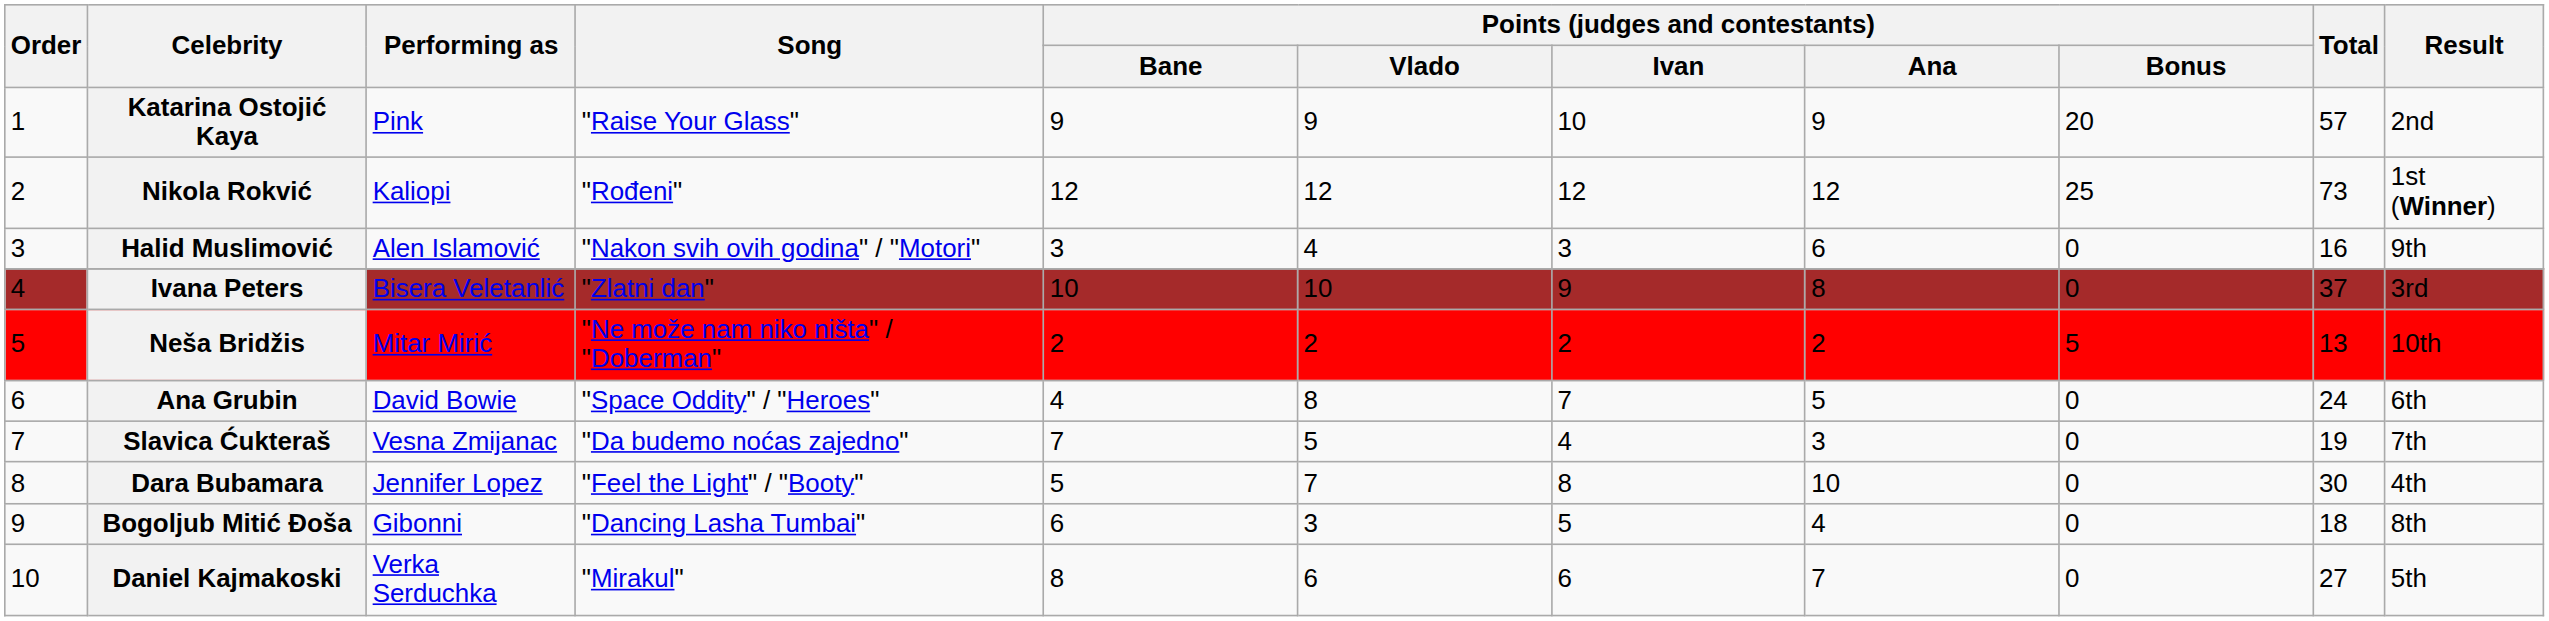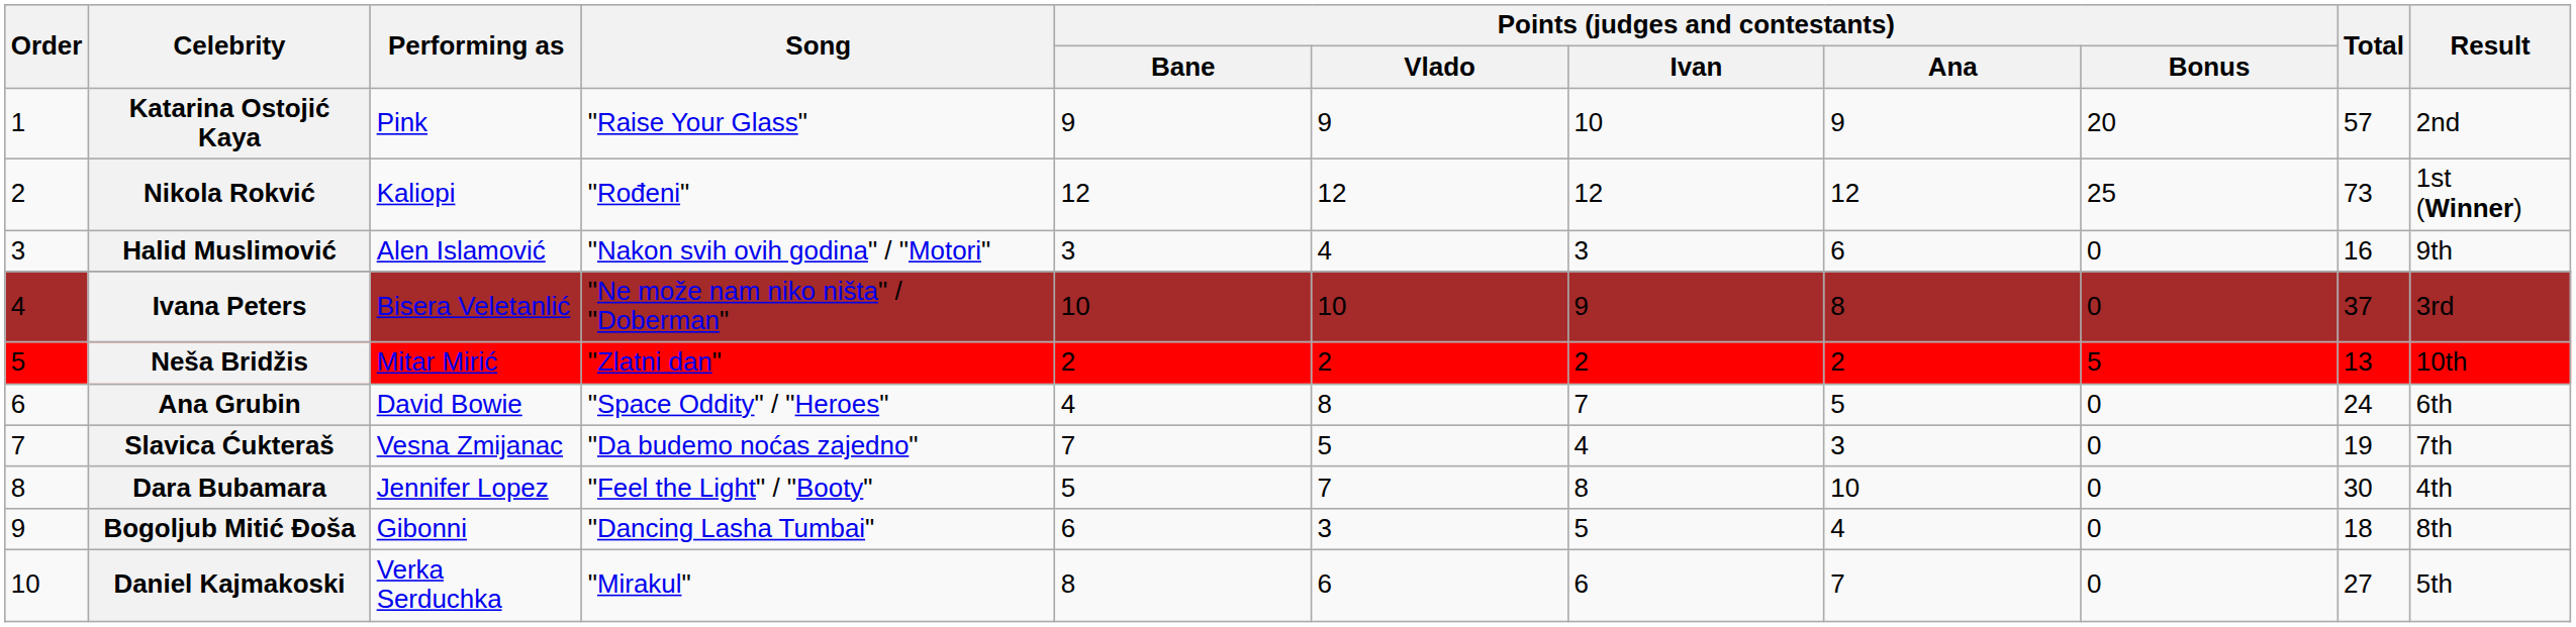Ivana Peters | Song: "Zlatni dan" -> "Ne može nam niko ništa" / "Doberman"
Neša Bridžis | Song: "Ne može nam niko ništa" / "Doberman" -> "Zlatni dan"
